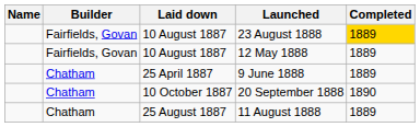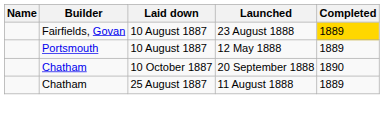12 May 1888 | Builder: Fairfields, Govan -> Portsmouth
- row: Chatham | 25 April 1887 | 9 June 1888 | 1889
